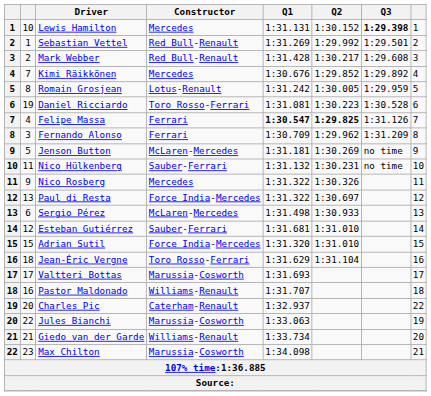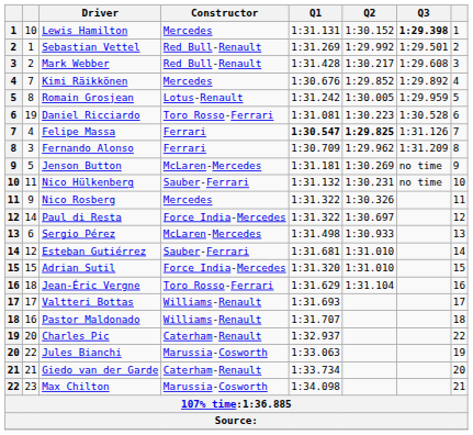Paul di Resta | column 2: 13 -> 14
Valtteri Bottas | Constructor: Marussia-Cosworth -> Williams-Renault
Giedo van der Garde | Constructor: Williams-Renault -> Caterham-Renault
